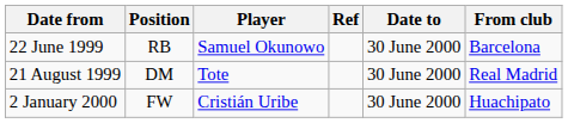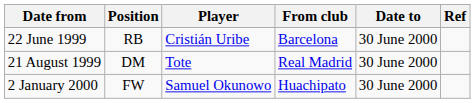columns swapped: From club <-> Ref
22 June 1999 | Player: Samuel Okunowo -> Cristián Uribe
2 January 2000 | Player: Cristián Uribe -> Samuel Okunowo
